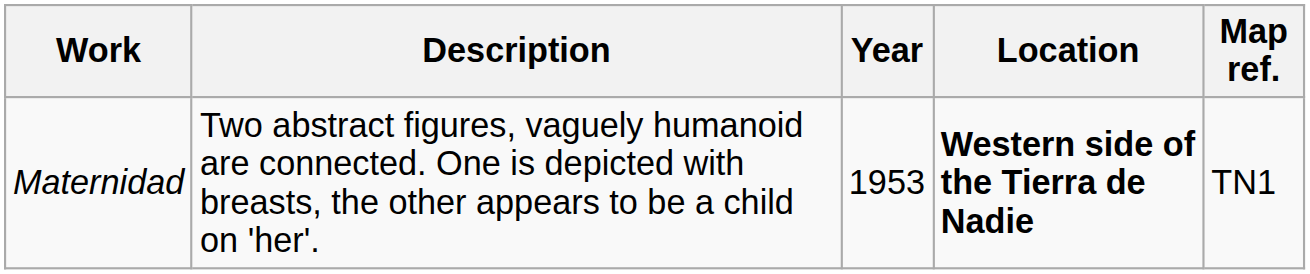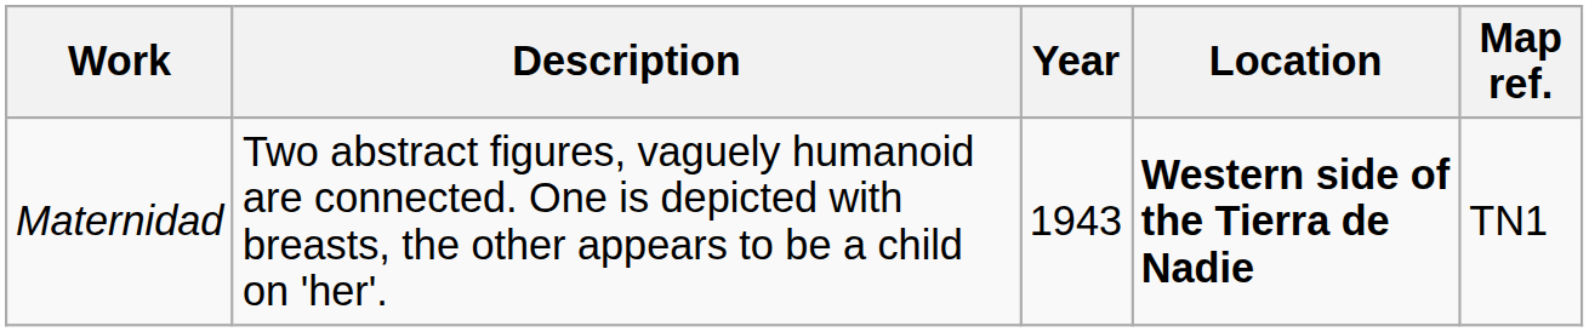Maternidad | Year: 1953 -> 1943
